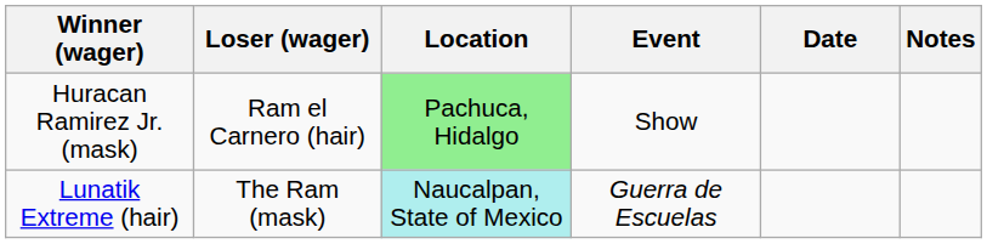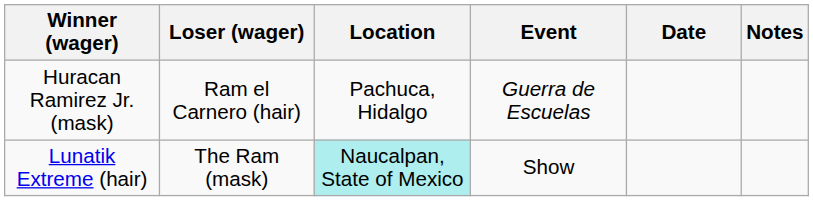Huracan Ramirez Jr. (mask) | Location: lightgreen background -> no background
Huracan Ramirez Jr. (mask) | Event: Show -> Guerra de Escuelas
Lunatik Extreme (hair) | Event: Guerra de Escuelas -> Show
